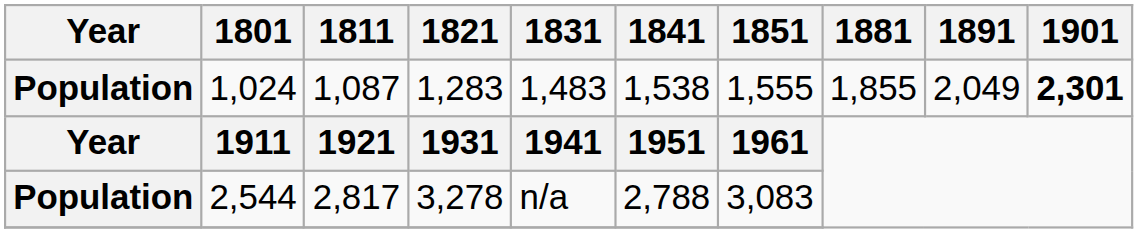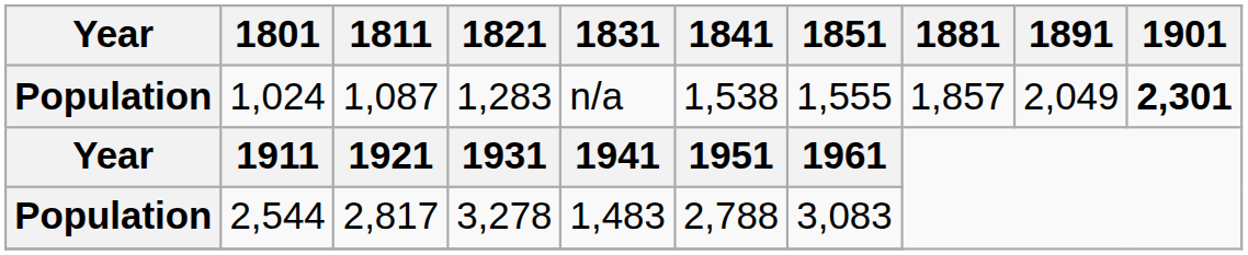1,024 | 1831: 1,483 -> n/a
1,024 | 1881: 1,855 -> 1,857
2,544 | 1831: n/a -> 1,483
